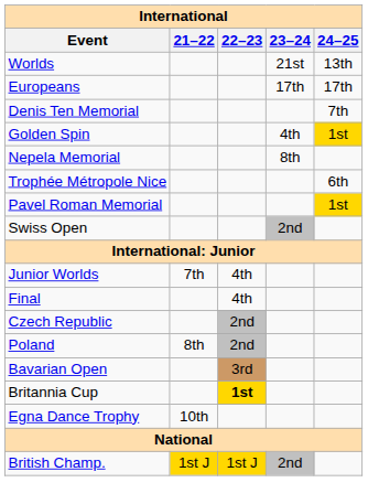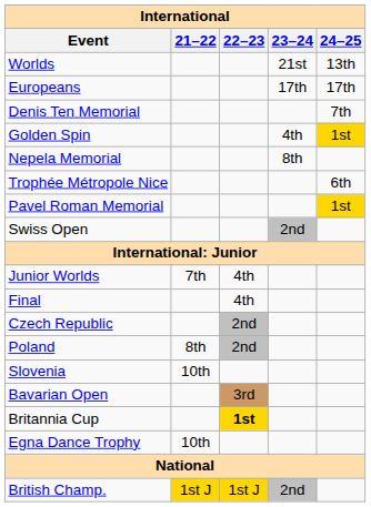+ row: Slovenia | 10th
